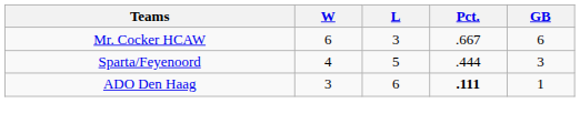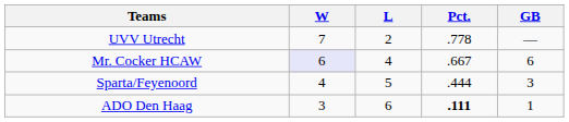+ row: UVV Utrecht | 7 | 2 | .778 | —
Mr. Cocker HCAW | W: no background -> lavender background
Mr. Cocker HCAW | L: 3 -> 4
